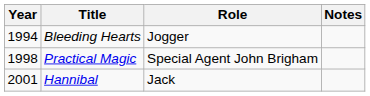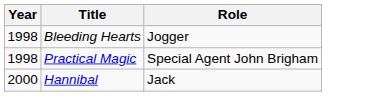- column: Notes
Bleeding Hearts | Year: 1994 -> 1998
Hannibal | Year: 2001 -> 2000
